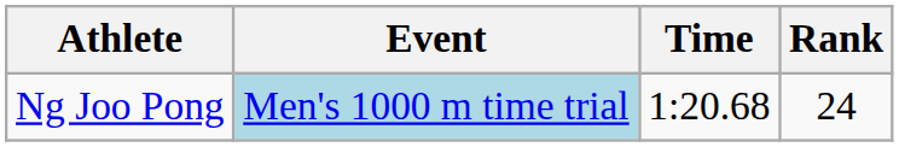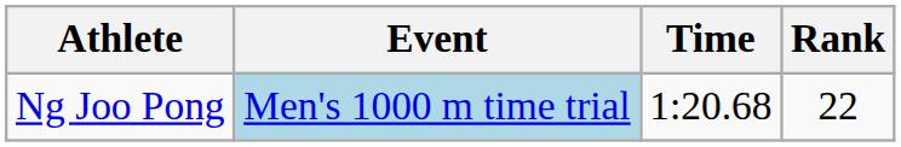Ng Joo Pong | Rank: 24 -> 22
